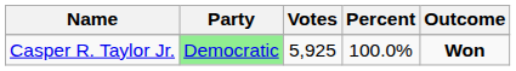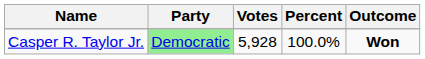Casper R. Taylor Jr. | Votes: 5,925 -> 5,928
